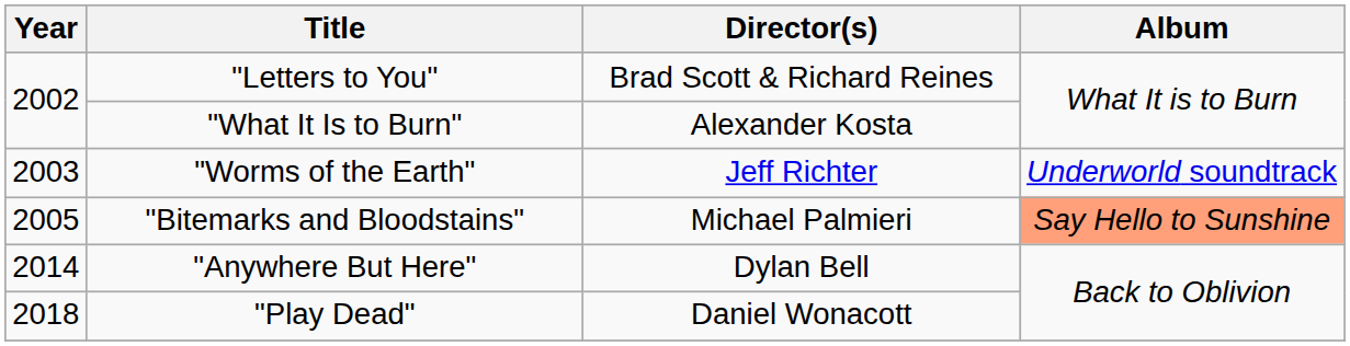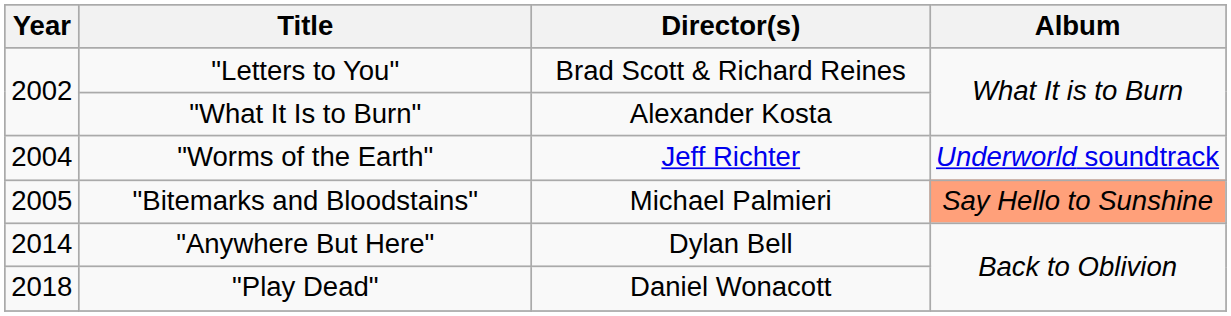"Worms of the Earth" | Year: 2003 -> 2004
